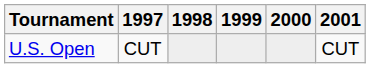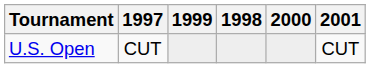columns swapped: 1998 <-> 1999
